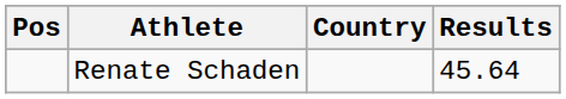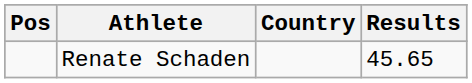Renate Schaden | Results: 45.64 -> 45.65
